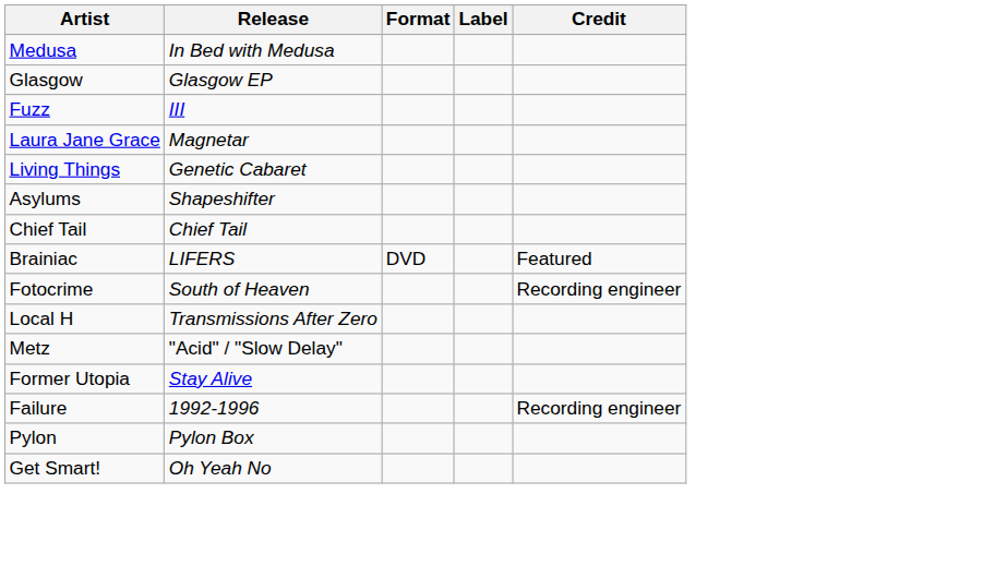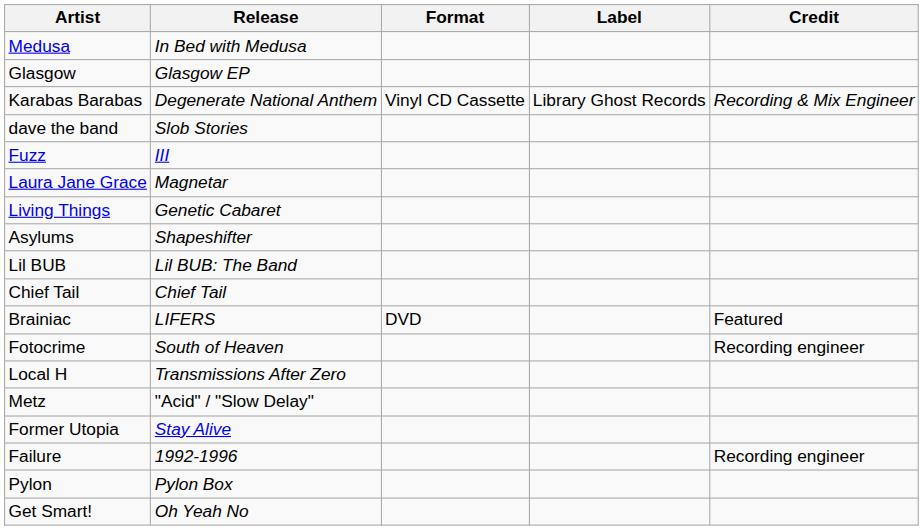+ row: Karabas Barabas | Degenerate National Anthem | Vinyl CD Cassette | Library Ghost Records | Recording & Mix Engineer
+ row: dave the band | Slob Stories
+ row: Lil BUB | Lil BUB: The Band
